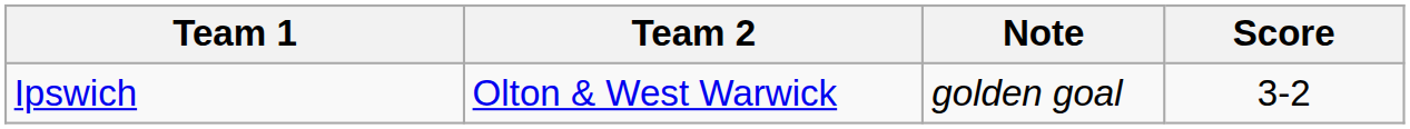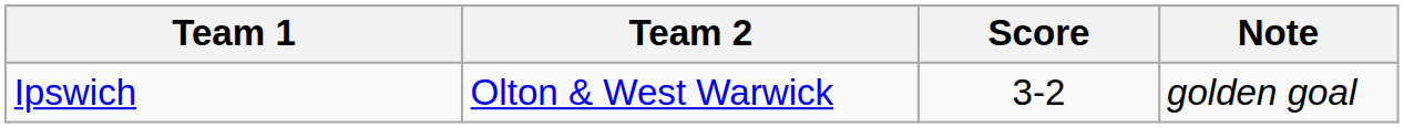columns swapped: Score <-> Note
